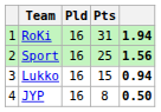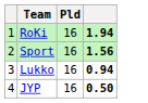- column: Pts | 31 | 25 | 15 | 8
